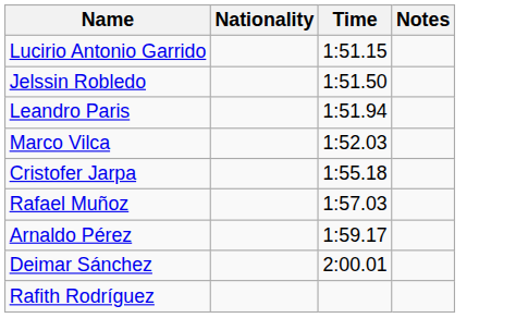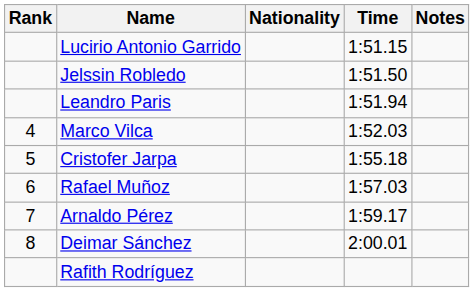+ column: Rank | 4 | 5 | 6 | 7 | 8
